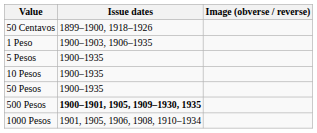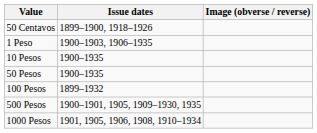- row: 5 Pesos | 1900–1935
+ row: 100 Pesos | 1899–1932
500 Pesos | Issue dates: bold -> normal
